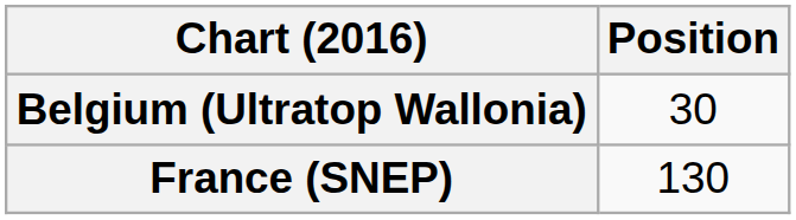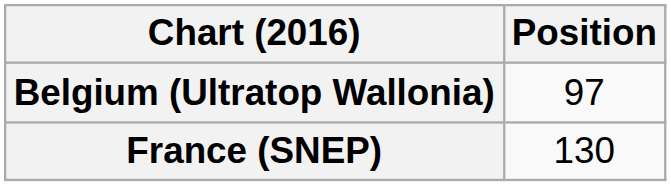Belgium (Ultratop Wallonia) | Position: 30 -> 97
